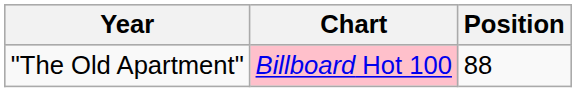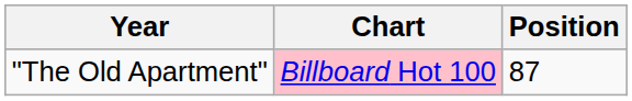"The Old Apartment" | Position: 88 -> 87
